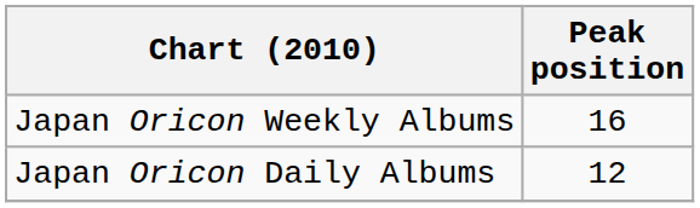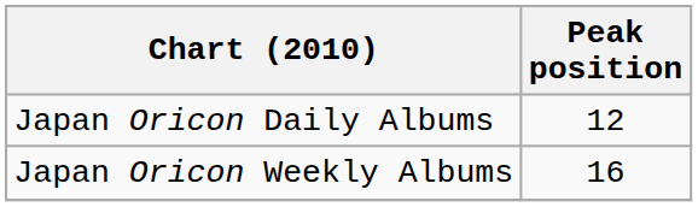rows swapped: Japan Oricon Daily Albums <-> Japan Oricon Weekly Albums
